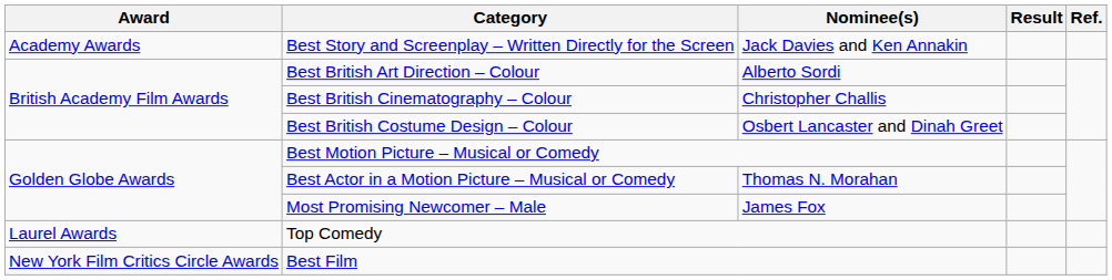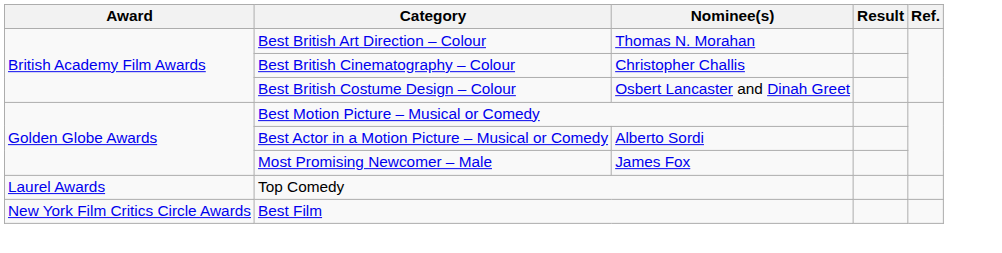- row: Academy Awards | Best Story and Screenplay – Written Directly for the Screen | Jack Davies and Ken Annakin
Best British Art Direction – Colour | Nominee(s): Alberto Sordi -> Thomas N. Morahan
Best Actor in a Motion Picture – Musical or Comedy | Nominee(s): Thomas N. Morahan -> Alberto Sordi
